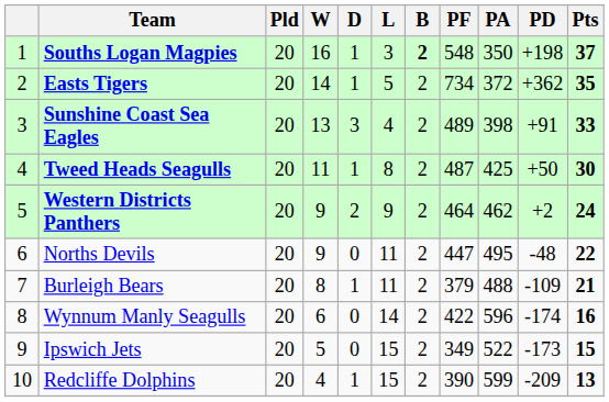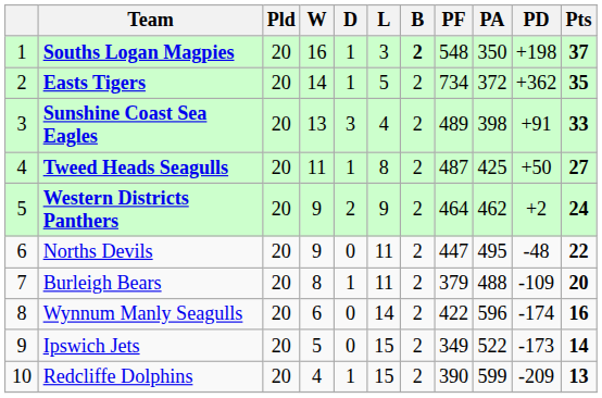Tweed Heads Seagulls | Pts: 30 -> 27
Burleigh Bears | Pts: 21 -> 20
Ipswich Jets | Pts: 15 -> 14
